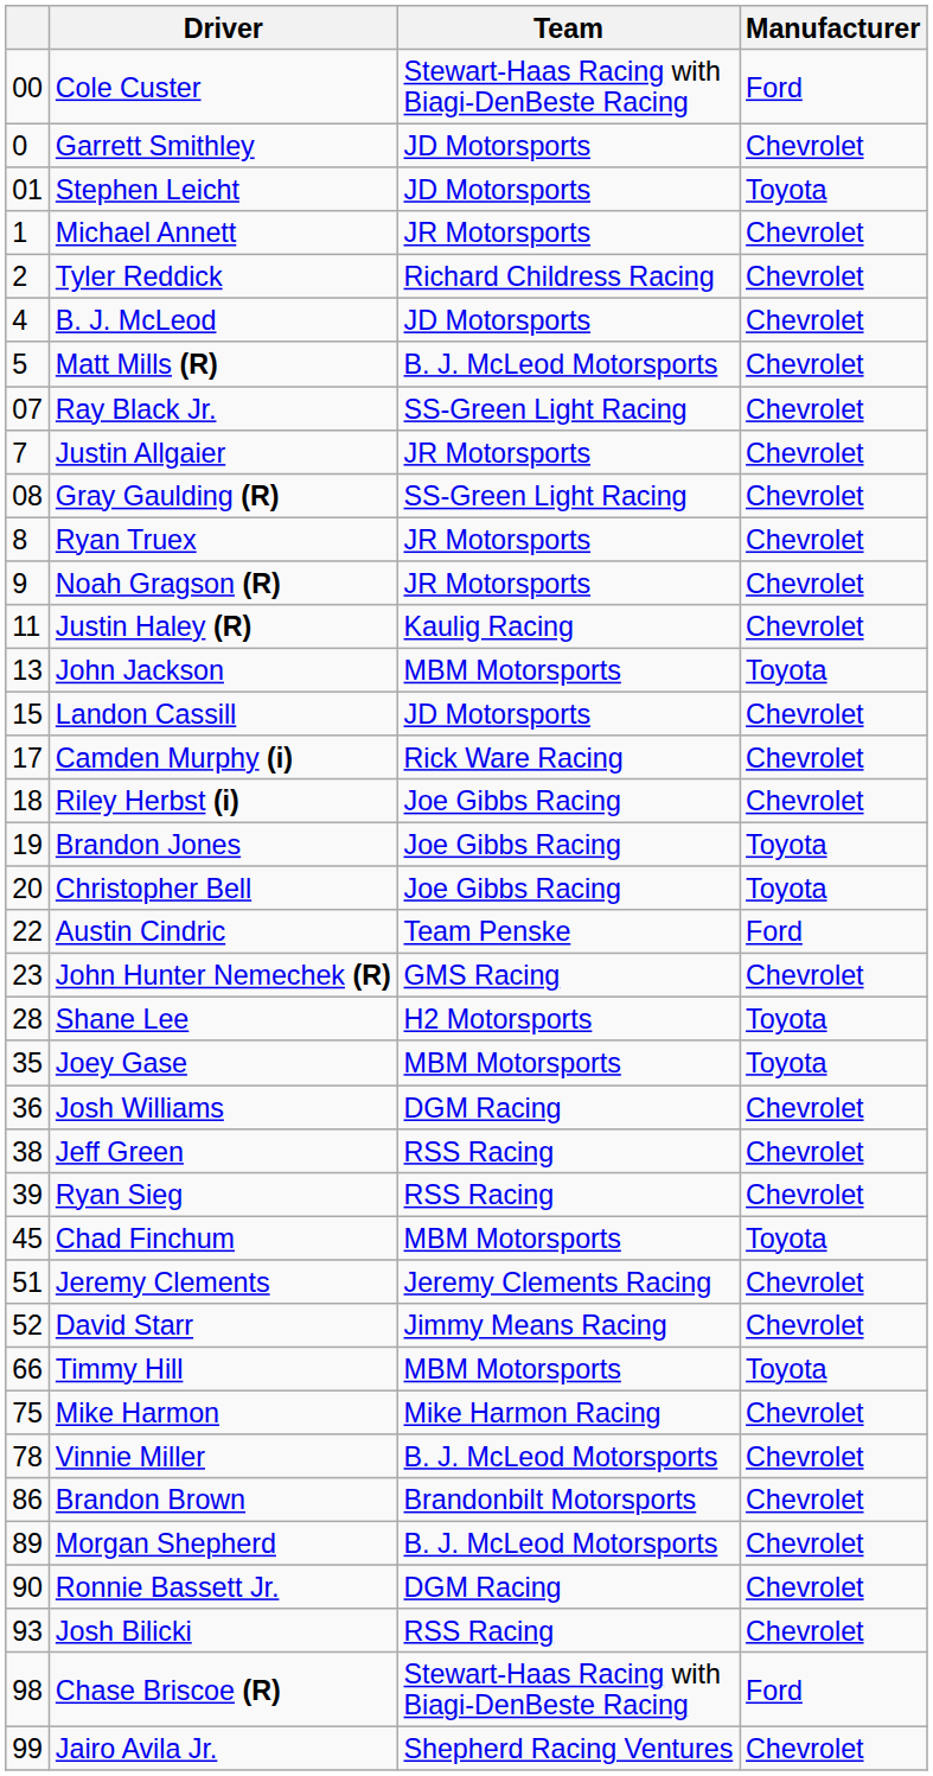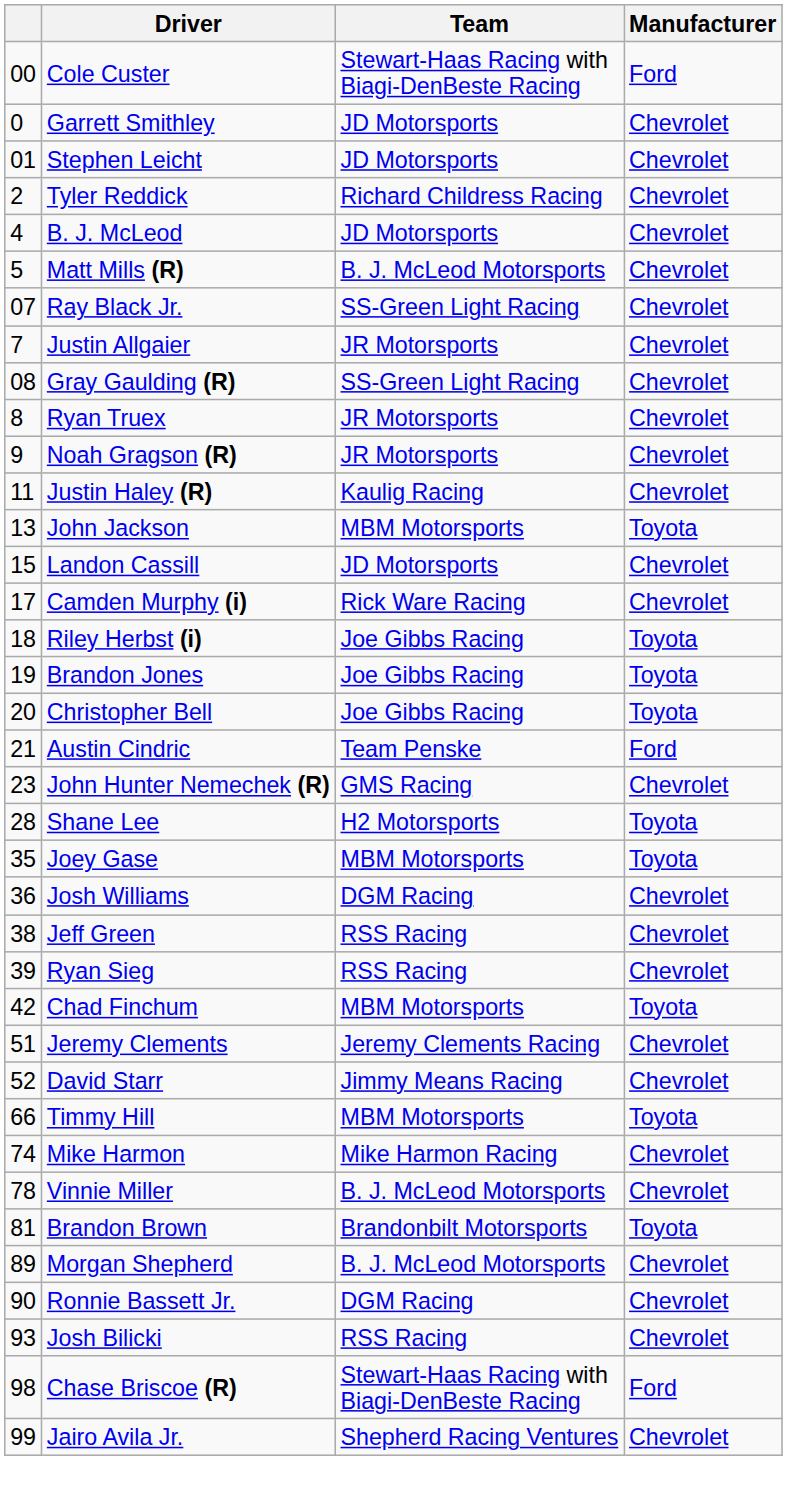Stephen Leicht | Manufacturer: Toyota -> Chevrolet
- row: 1 | Michael Annett | JR Motorsports | Chevrolet
Riley Herbst (i) | Manufacturer: Chevrolet -> Toyota
Austin Cindric | column 1: 22 -> 21
Chad Finchum | column 1: 45 -> 42
Mike Harmon | column 1: 75 -> 74
Brandon Brown | column 1: 86 -> 81
Brandon Brown | Manufacturer: Chevrolet -> Toyota
